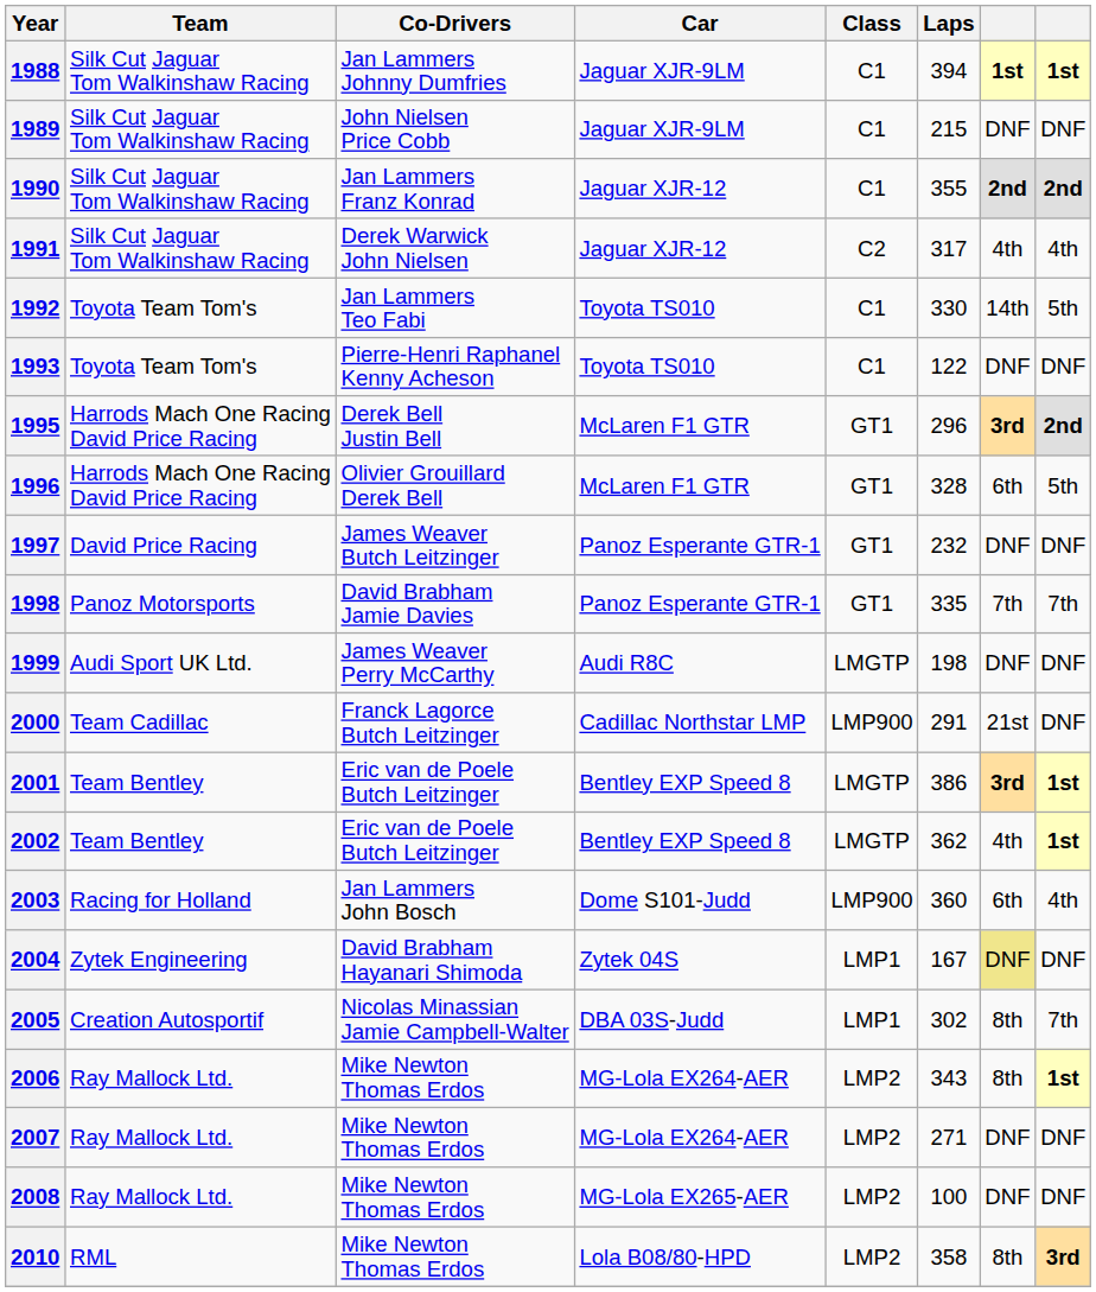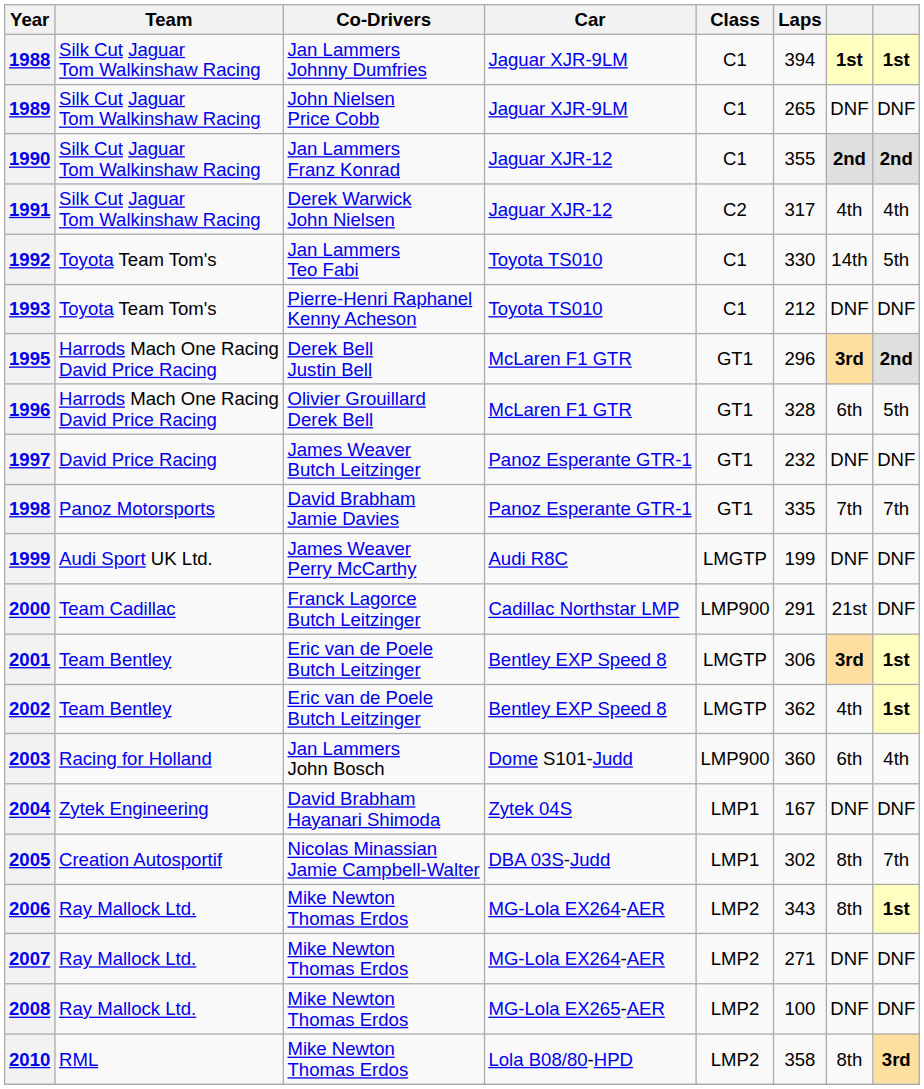1989 | Laps: 215 -> 265
1993 | Laps: 122 -> 212
1999 | Laps: 198 -> 199
2001 | Laps: 386 -> 306
2004 | column 7: khaki background -> no background
